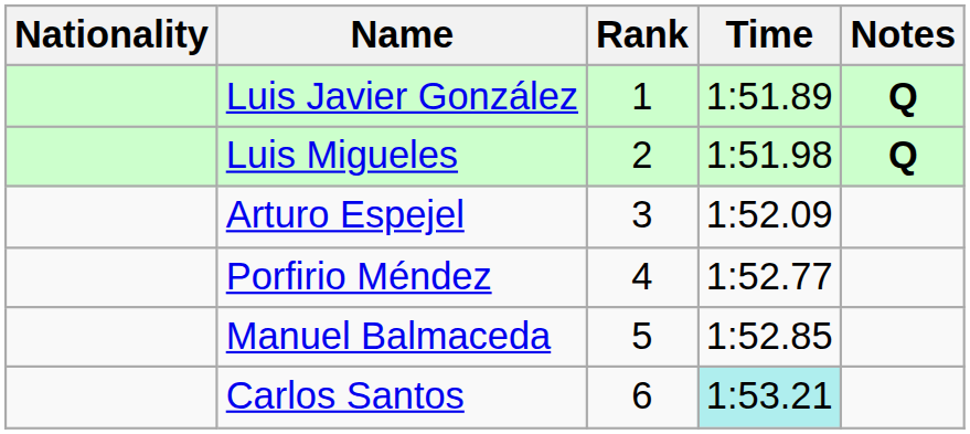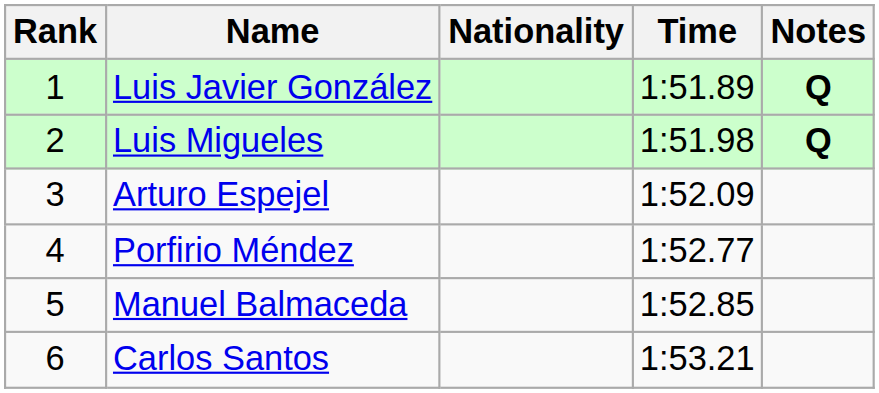columns swapped: Rank <-> Nationality
Carlos Santos | Time: paleturquoise background -> no background
